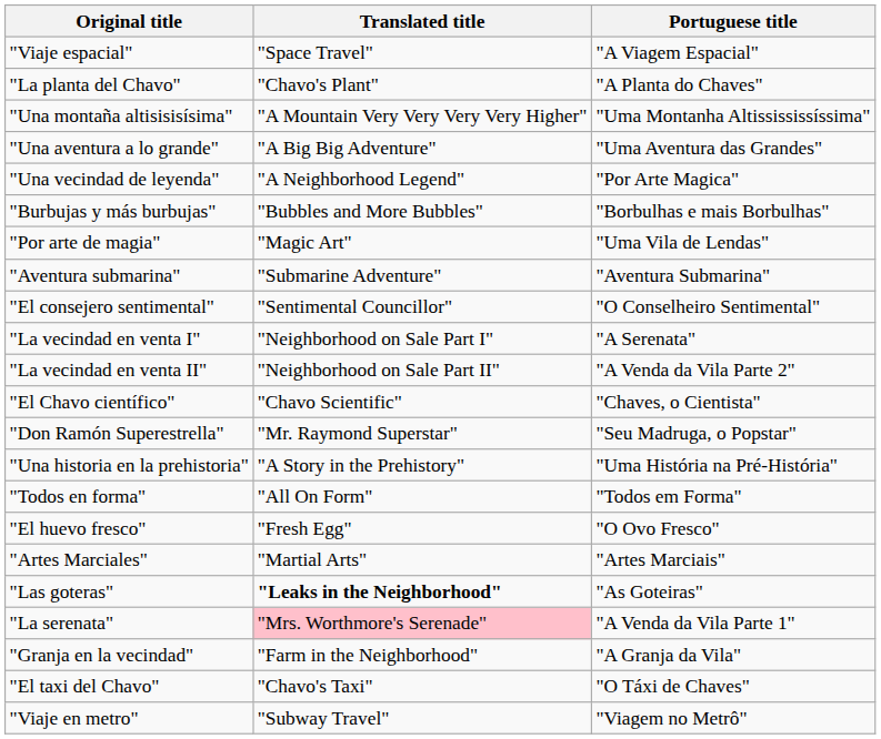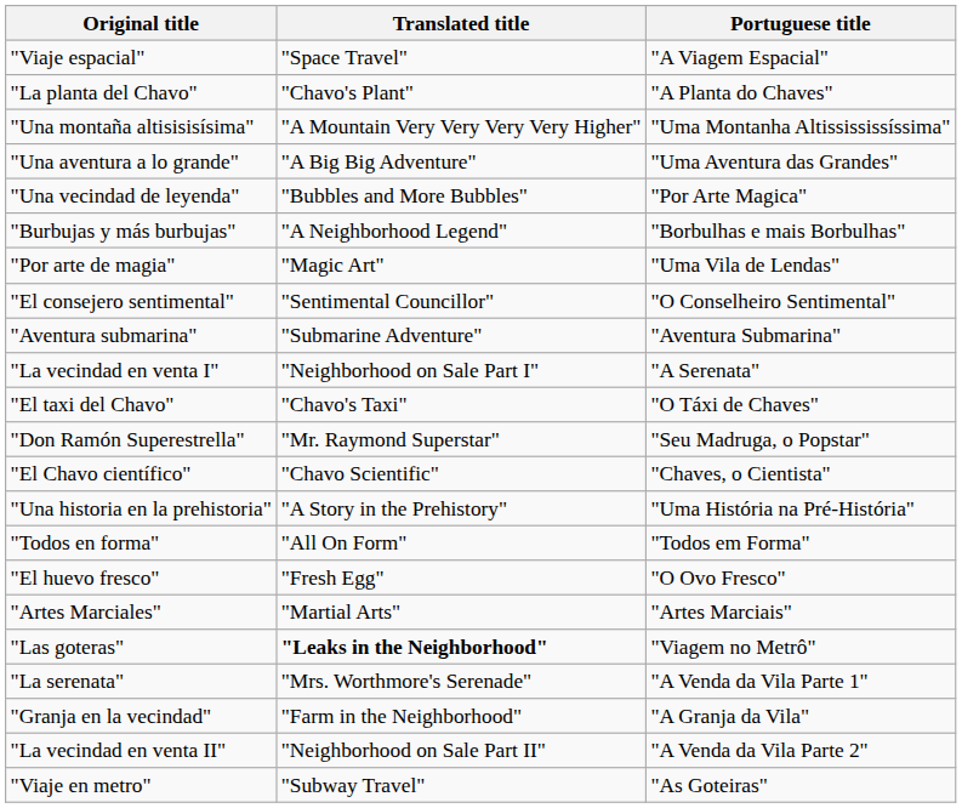"Una vecindad de leyenda" | Translated title: "A Neighborhood Legend" -> "Bubbles and More Bubbles"
"Burbujas y más burbujas" | Translated title: "Bubbles and More Bubbles" -> "A Neighborhood Legend"
rows swapped: "El consejero sentimental" <-> "Aventura submarina"
rows swapped: "La vecindad en venta II" <-> "El taxi del Chavo"
rows swapped: "El Chavo científico" <-> "Don Ramón Superestrella"
"Las goteras" | Portuguese title: "As Goteiras" -> "Viagem no Metrô"
"La serenata" | Translated title: pink background -> no background
"Viaje en metro" | Portuguese title: "Viagem no Metrô" -> "As Goteiras"
